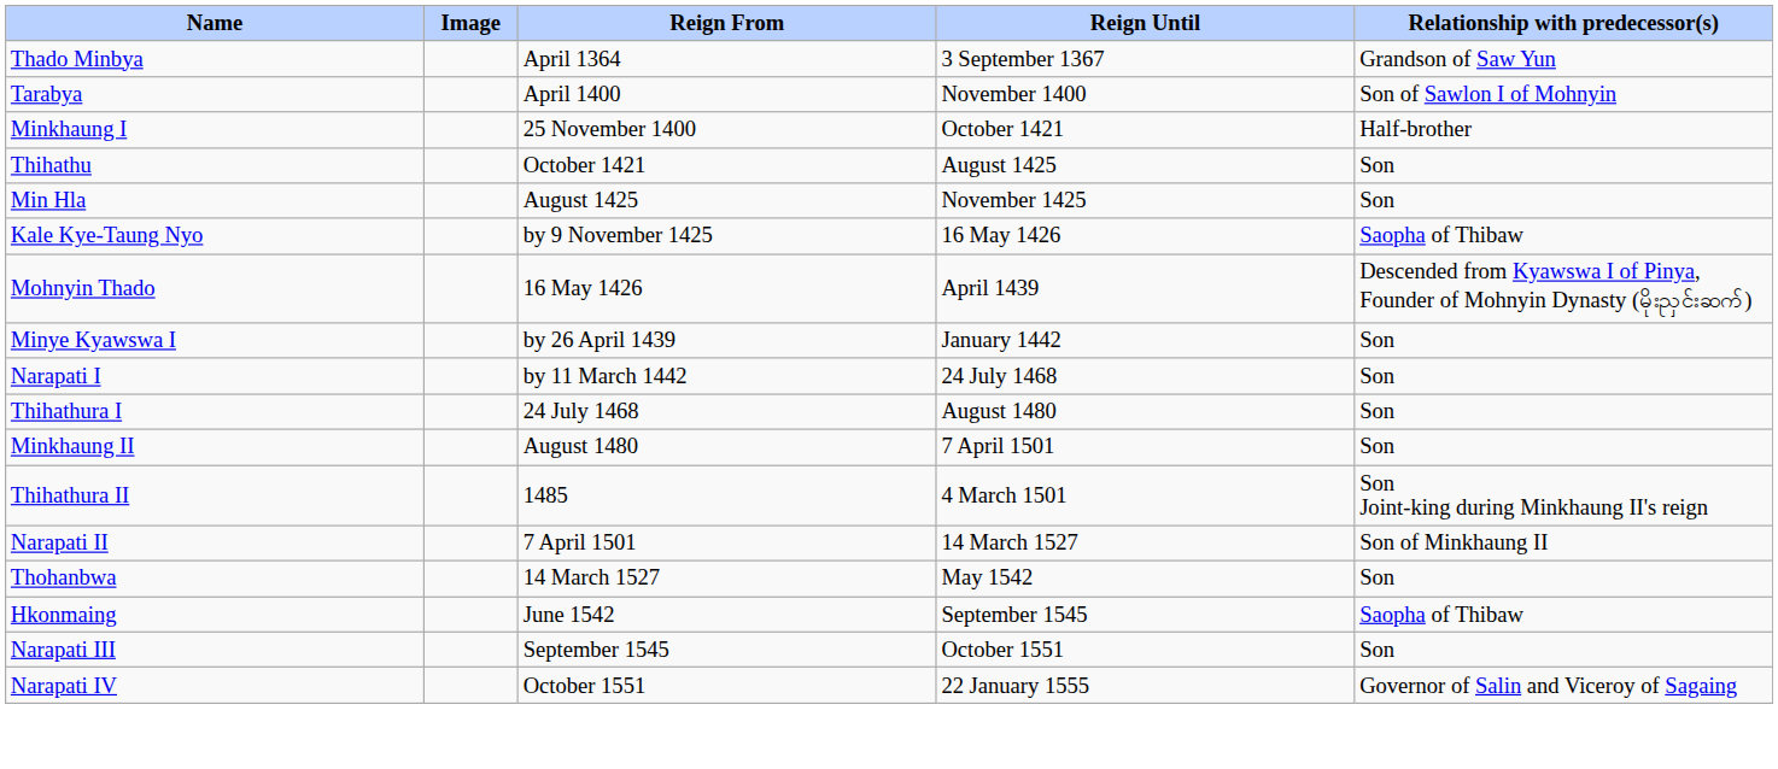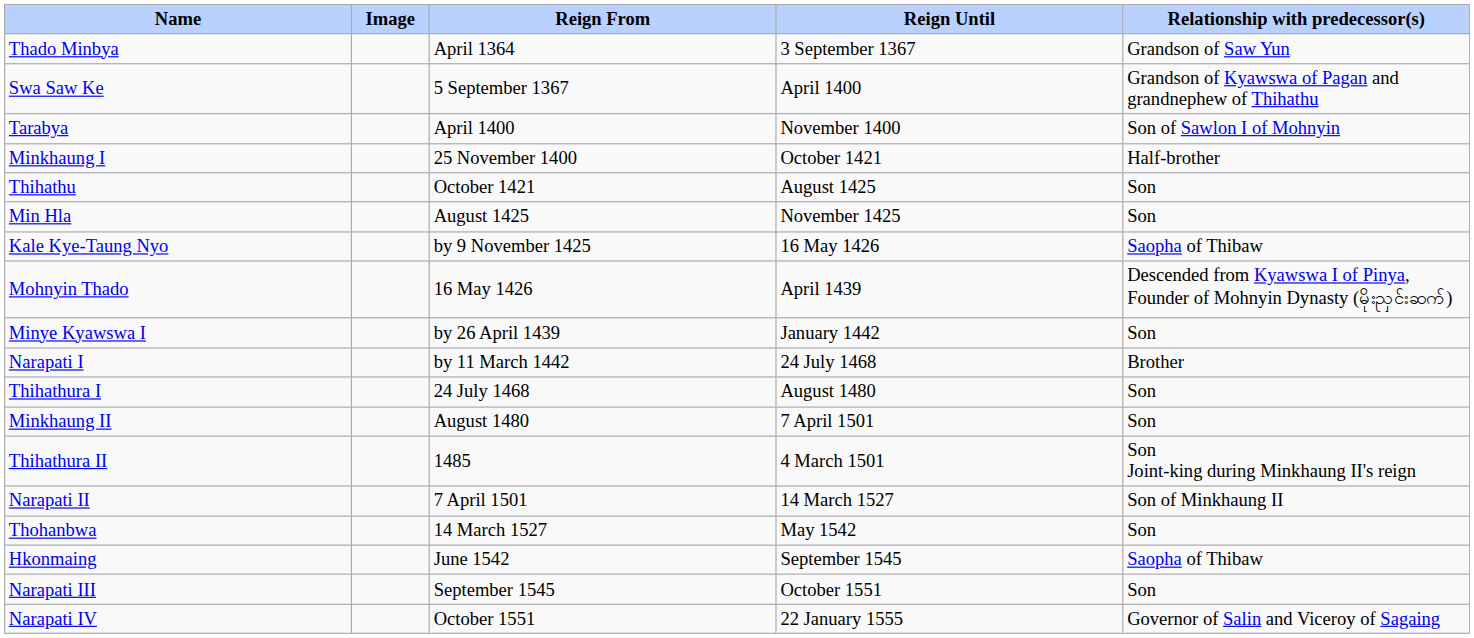+ row: Swa Saw Ke | 5 September 1367 | April 1400 | Grandson of Kyawswa of Pagan and grandnephew of Thihathu
Narapati I | Relationship with predecessor(s): Son -> Brother
